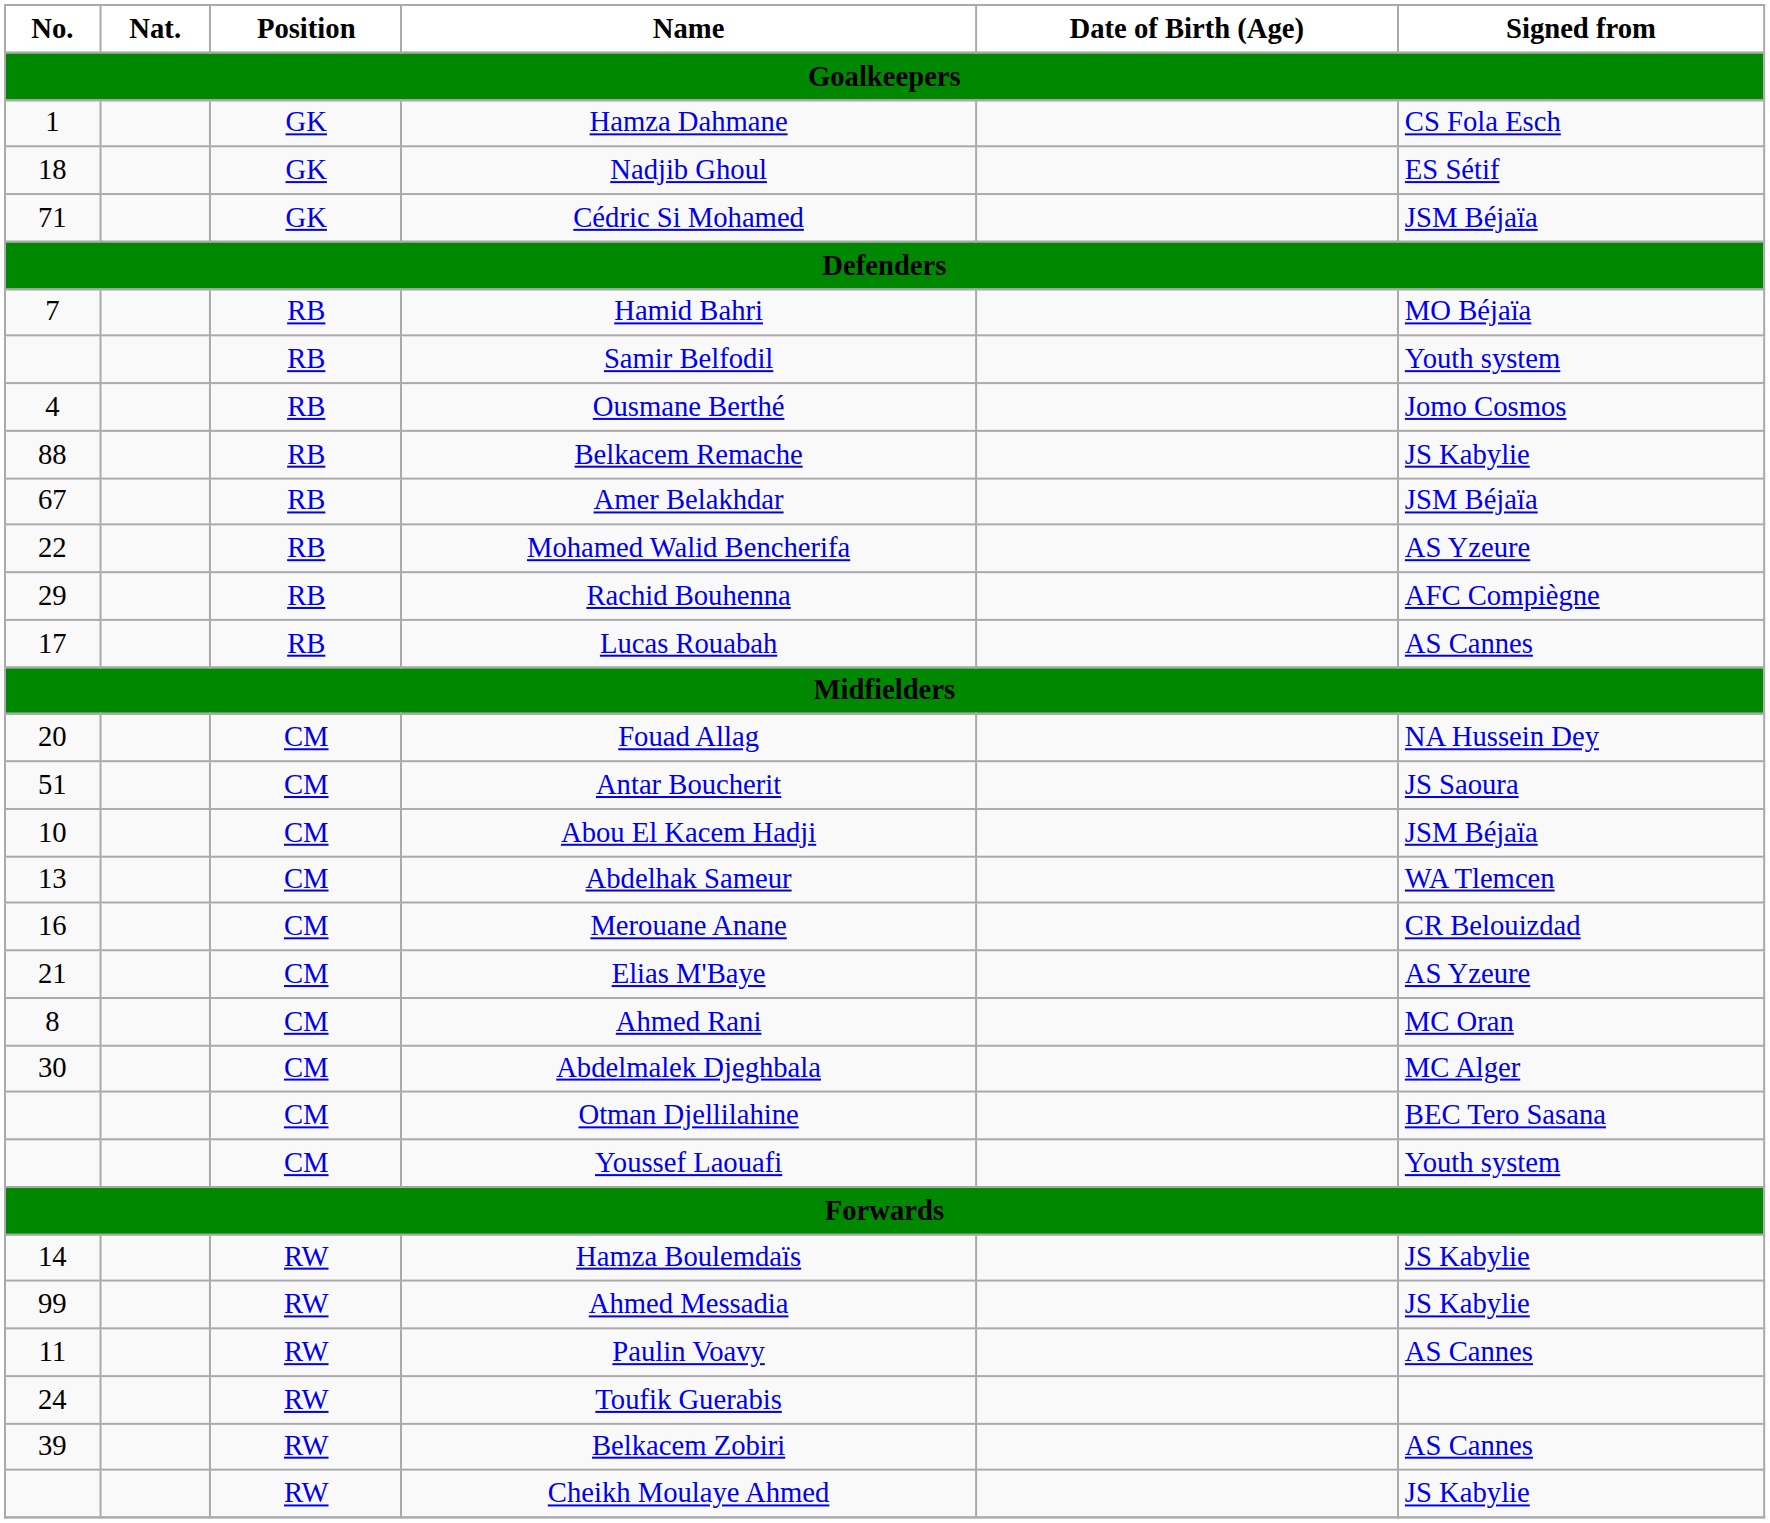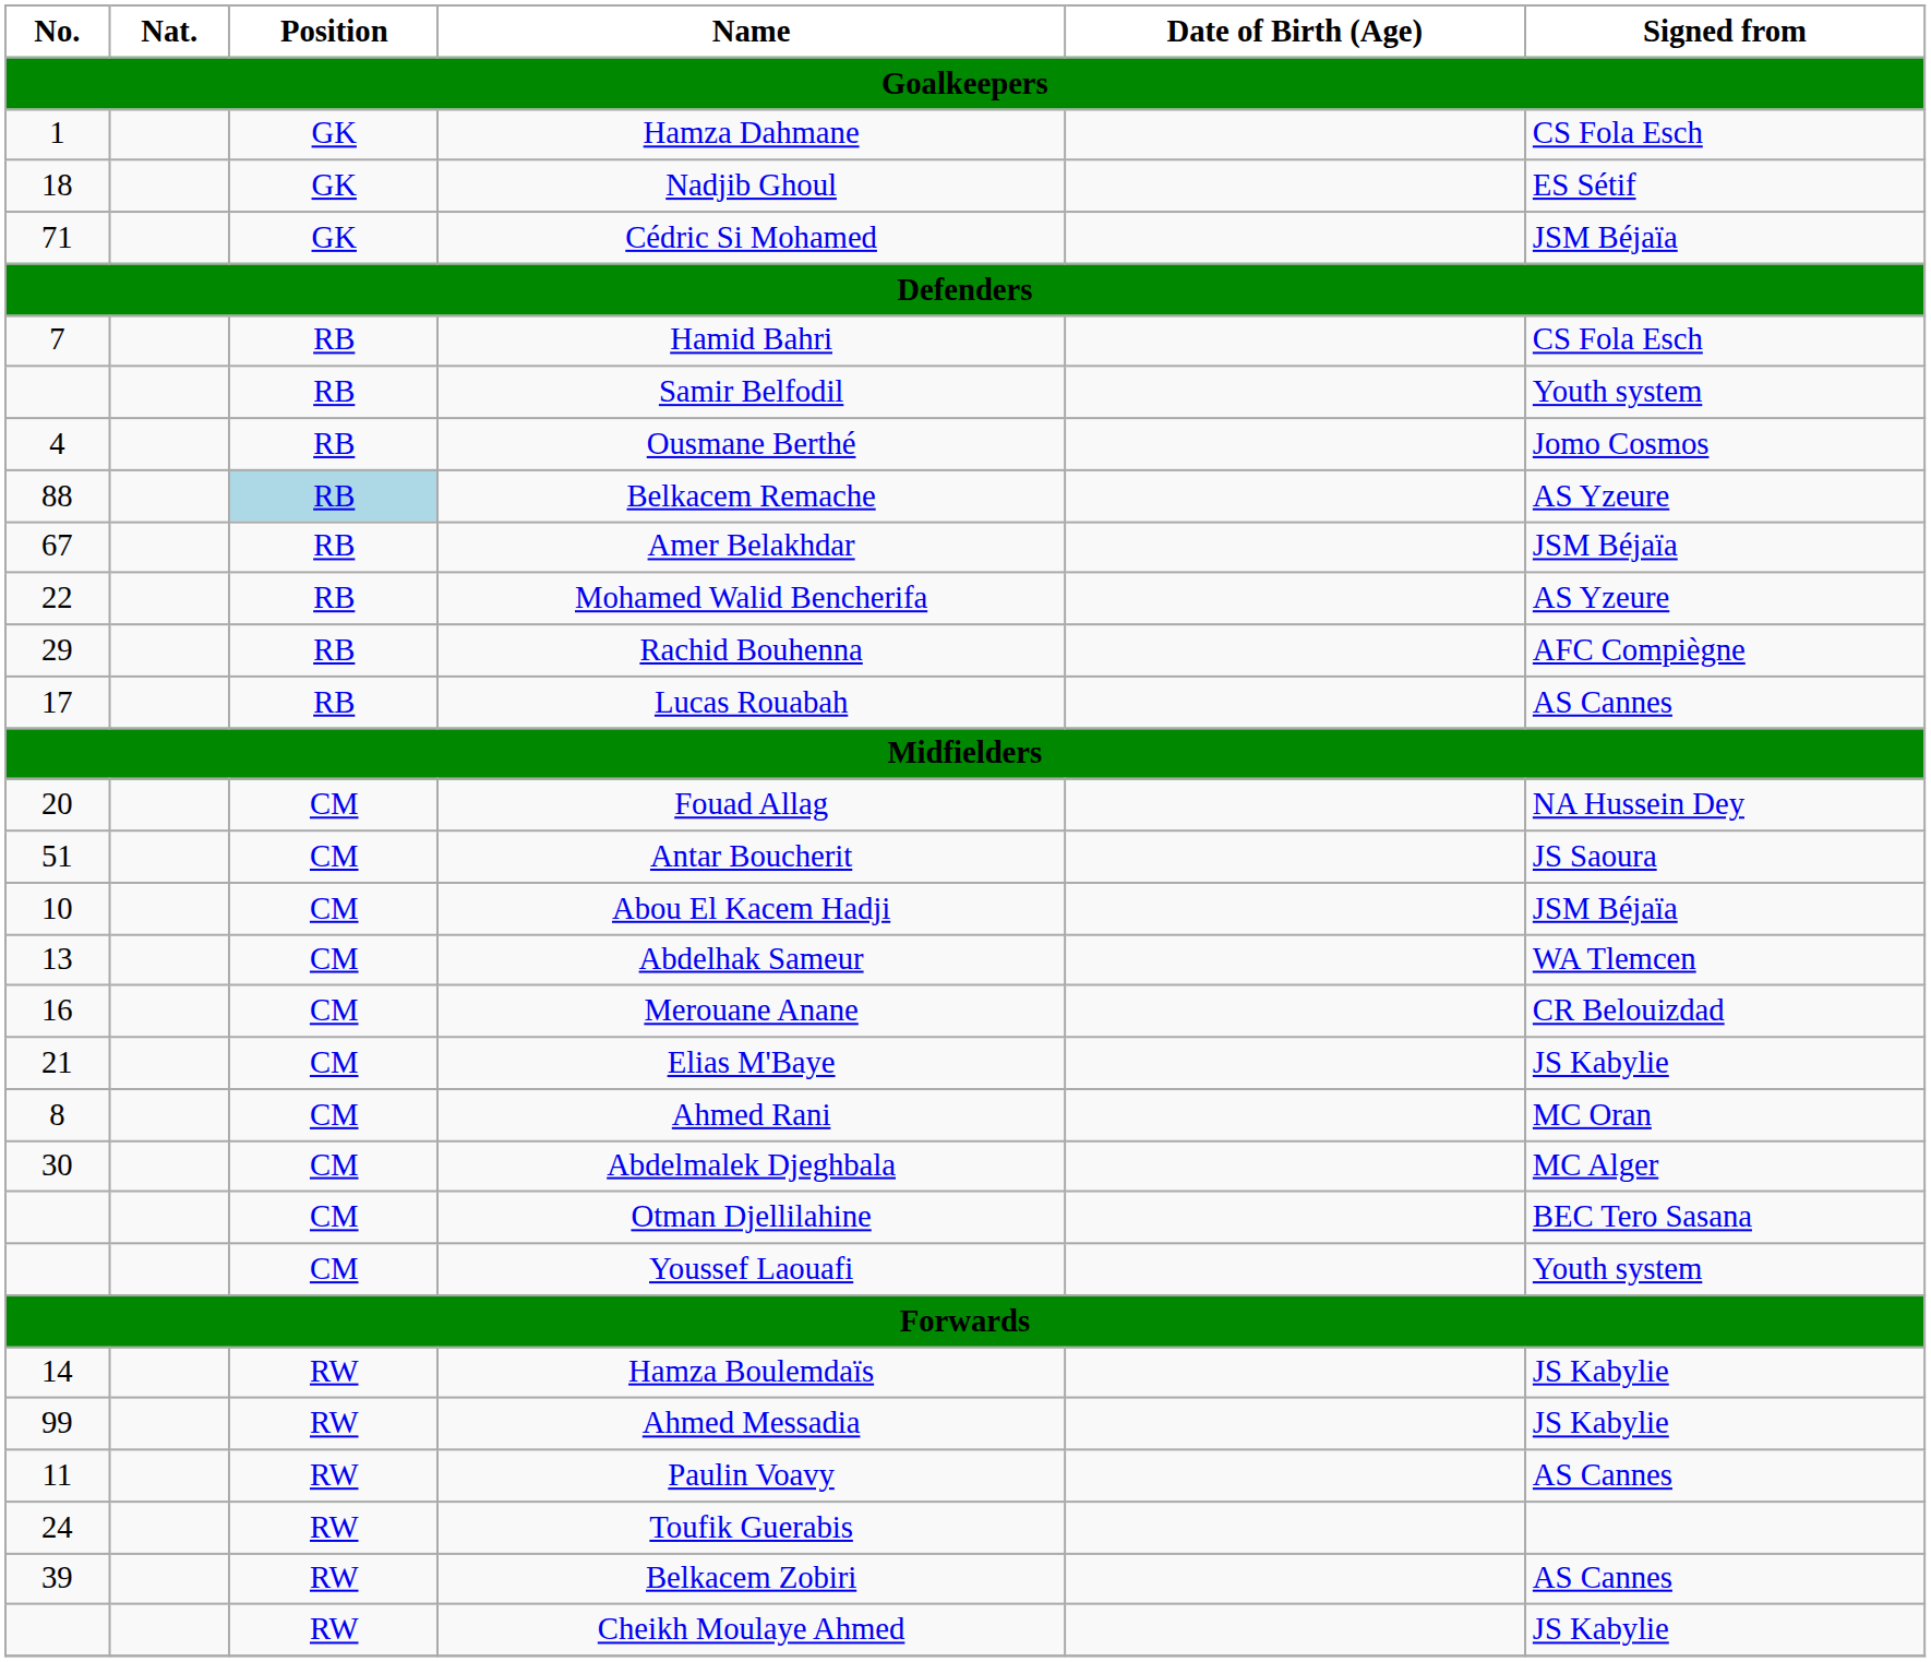Hamid Bahri | Signed from: MO Béjaïa -> CS Fola Esch
Belkacem Remache | Position: no background -> lightblue background
Belkacem Remache | Signed from: JS Kabylie -> AS Yzeure
Elias M'Baye | Signed from: AS Yzeure -> JS Kabylie
